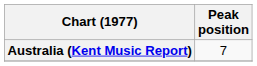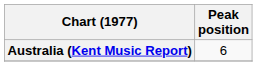Australia (Kent Music Report) | Peak position: 7 -> 6
